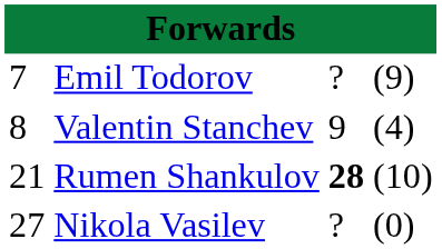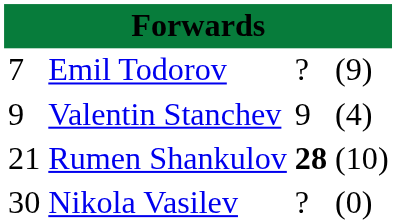Valentin Stanchev | column 1: 8 -> 9
Nikola Vasilev | column 1: 27 -> 30
